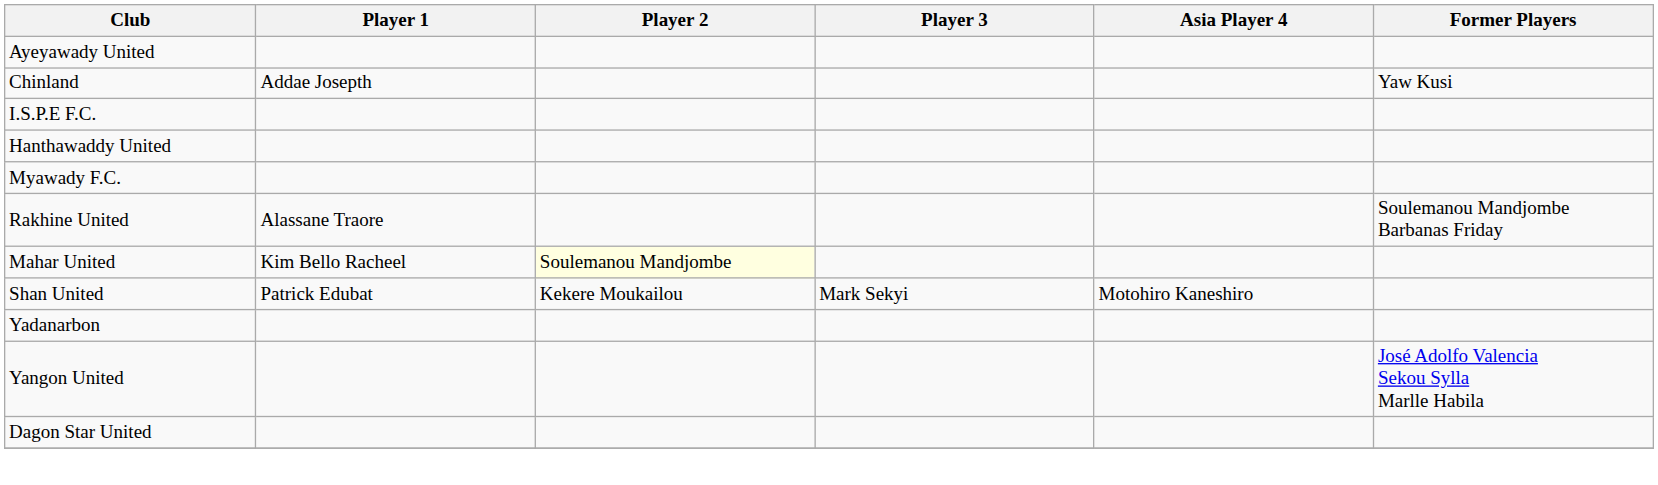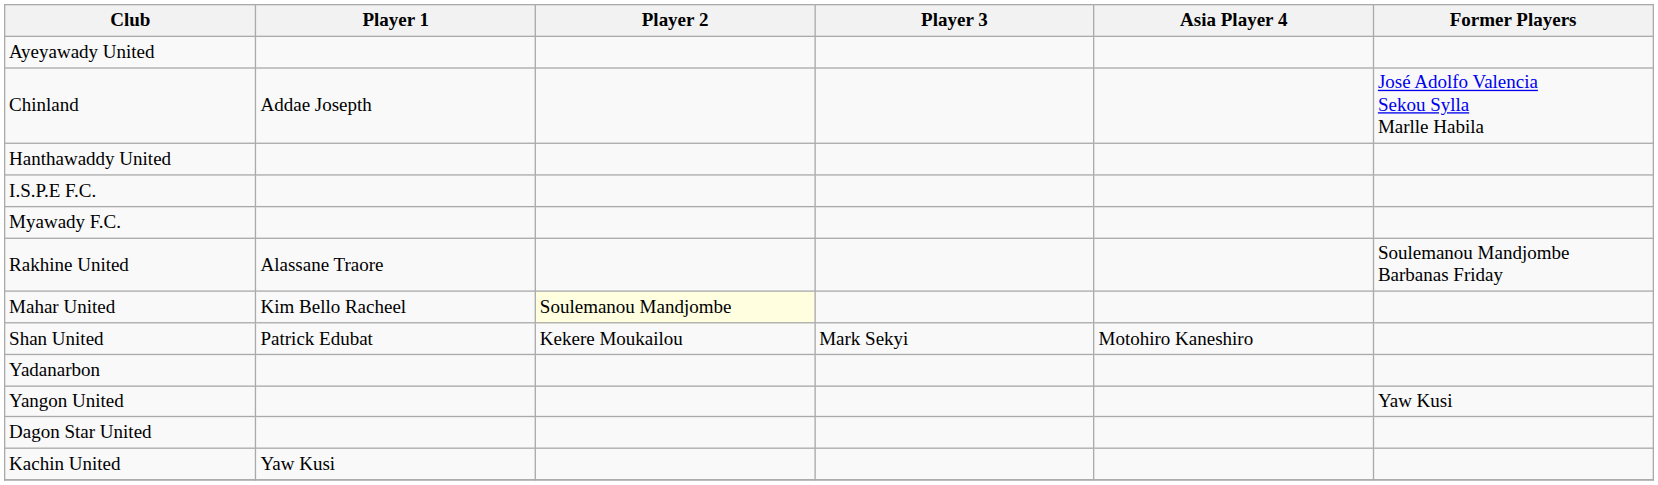Chinland | Former Players: Yaw Kusi -> José Adolfo Valencia Sekou Sylla Marlle Habila
rows swapped: Hanthawaddy United <-> I.S.P.E F.C.
Yangon United | Former Players: José Adolfo Valencia Sekou Sylla Marlle Habila -> Yaw Kusi
+ row: Kachin United | Yaw Kusi
